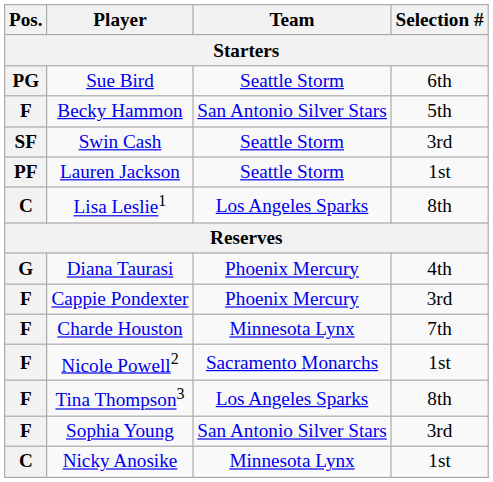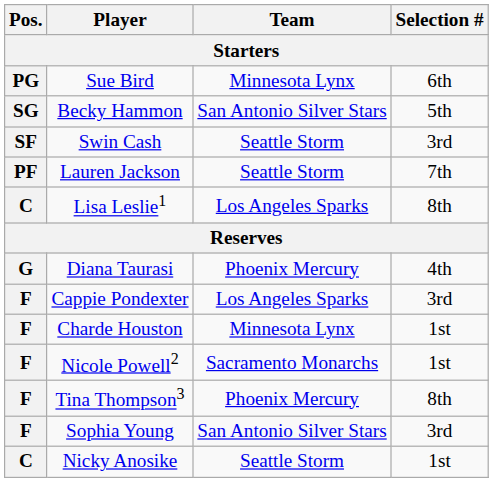Sue Bird | Team: Seattle Storm -> Minnesota Lynx
Becky Hammon | Pos.: F -> SG
Lauren Jackson | Selection #: 1st -> 7th
Cappie Pondexter | Team: Phoenix Mercury -> Los Angeles Sparks
Charde Houston | Selection #: 7th -> 1st
Tina Thompson3 | Team: Los Angeles Sparks -> Phoenix Mercury
Nicky Anosike | Team: Minnesota Lynx -> Seattle Storm
